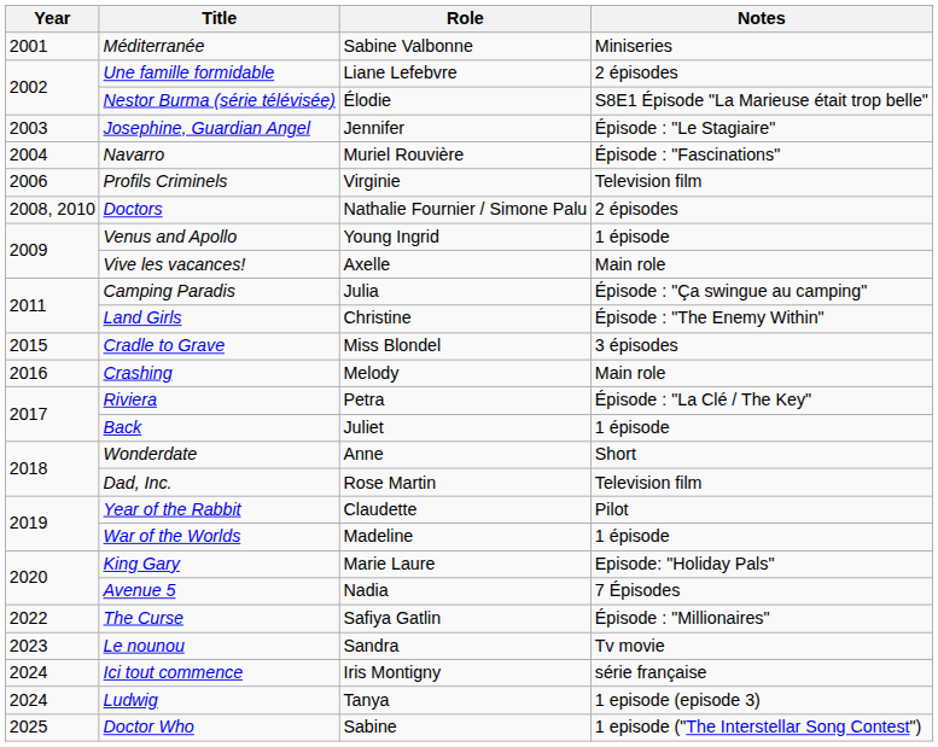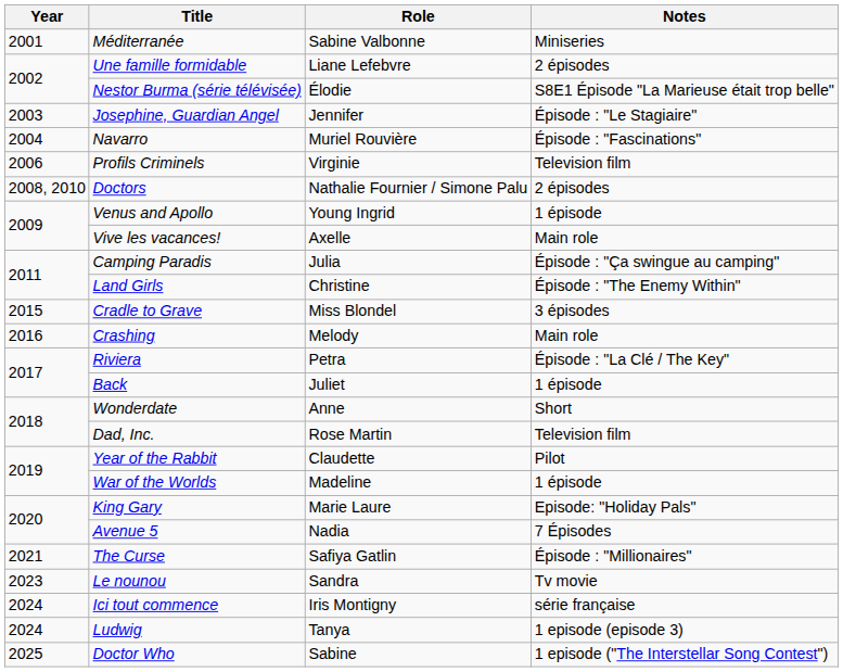The Curse | Year: 2022 -> 2021
